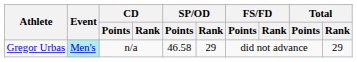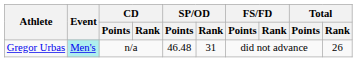Gregor Urbas | SP/OD / Points: 46.58 -> 46.48
Gregor Urbas | SP/OD / Rank: 29 -> 31
Gregor Urbas | Total / Rank: 29 -> 26
